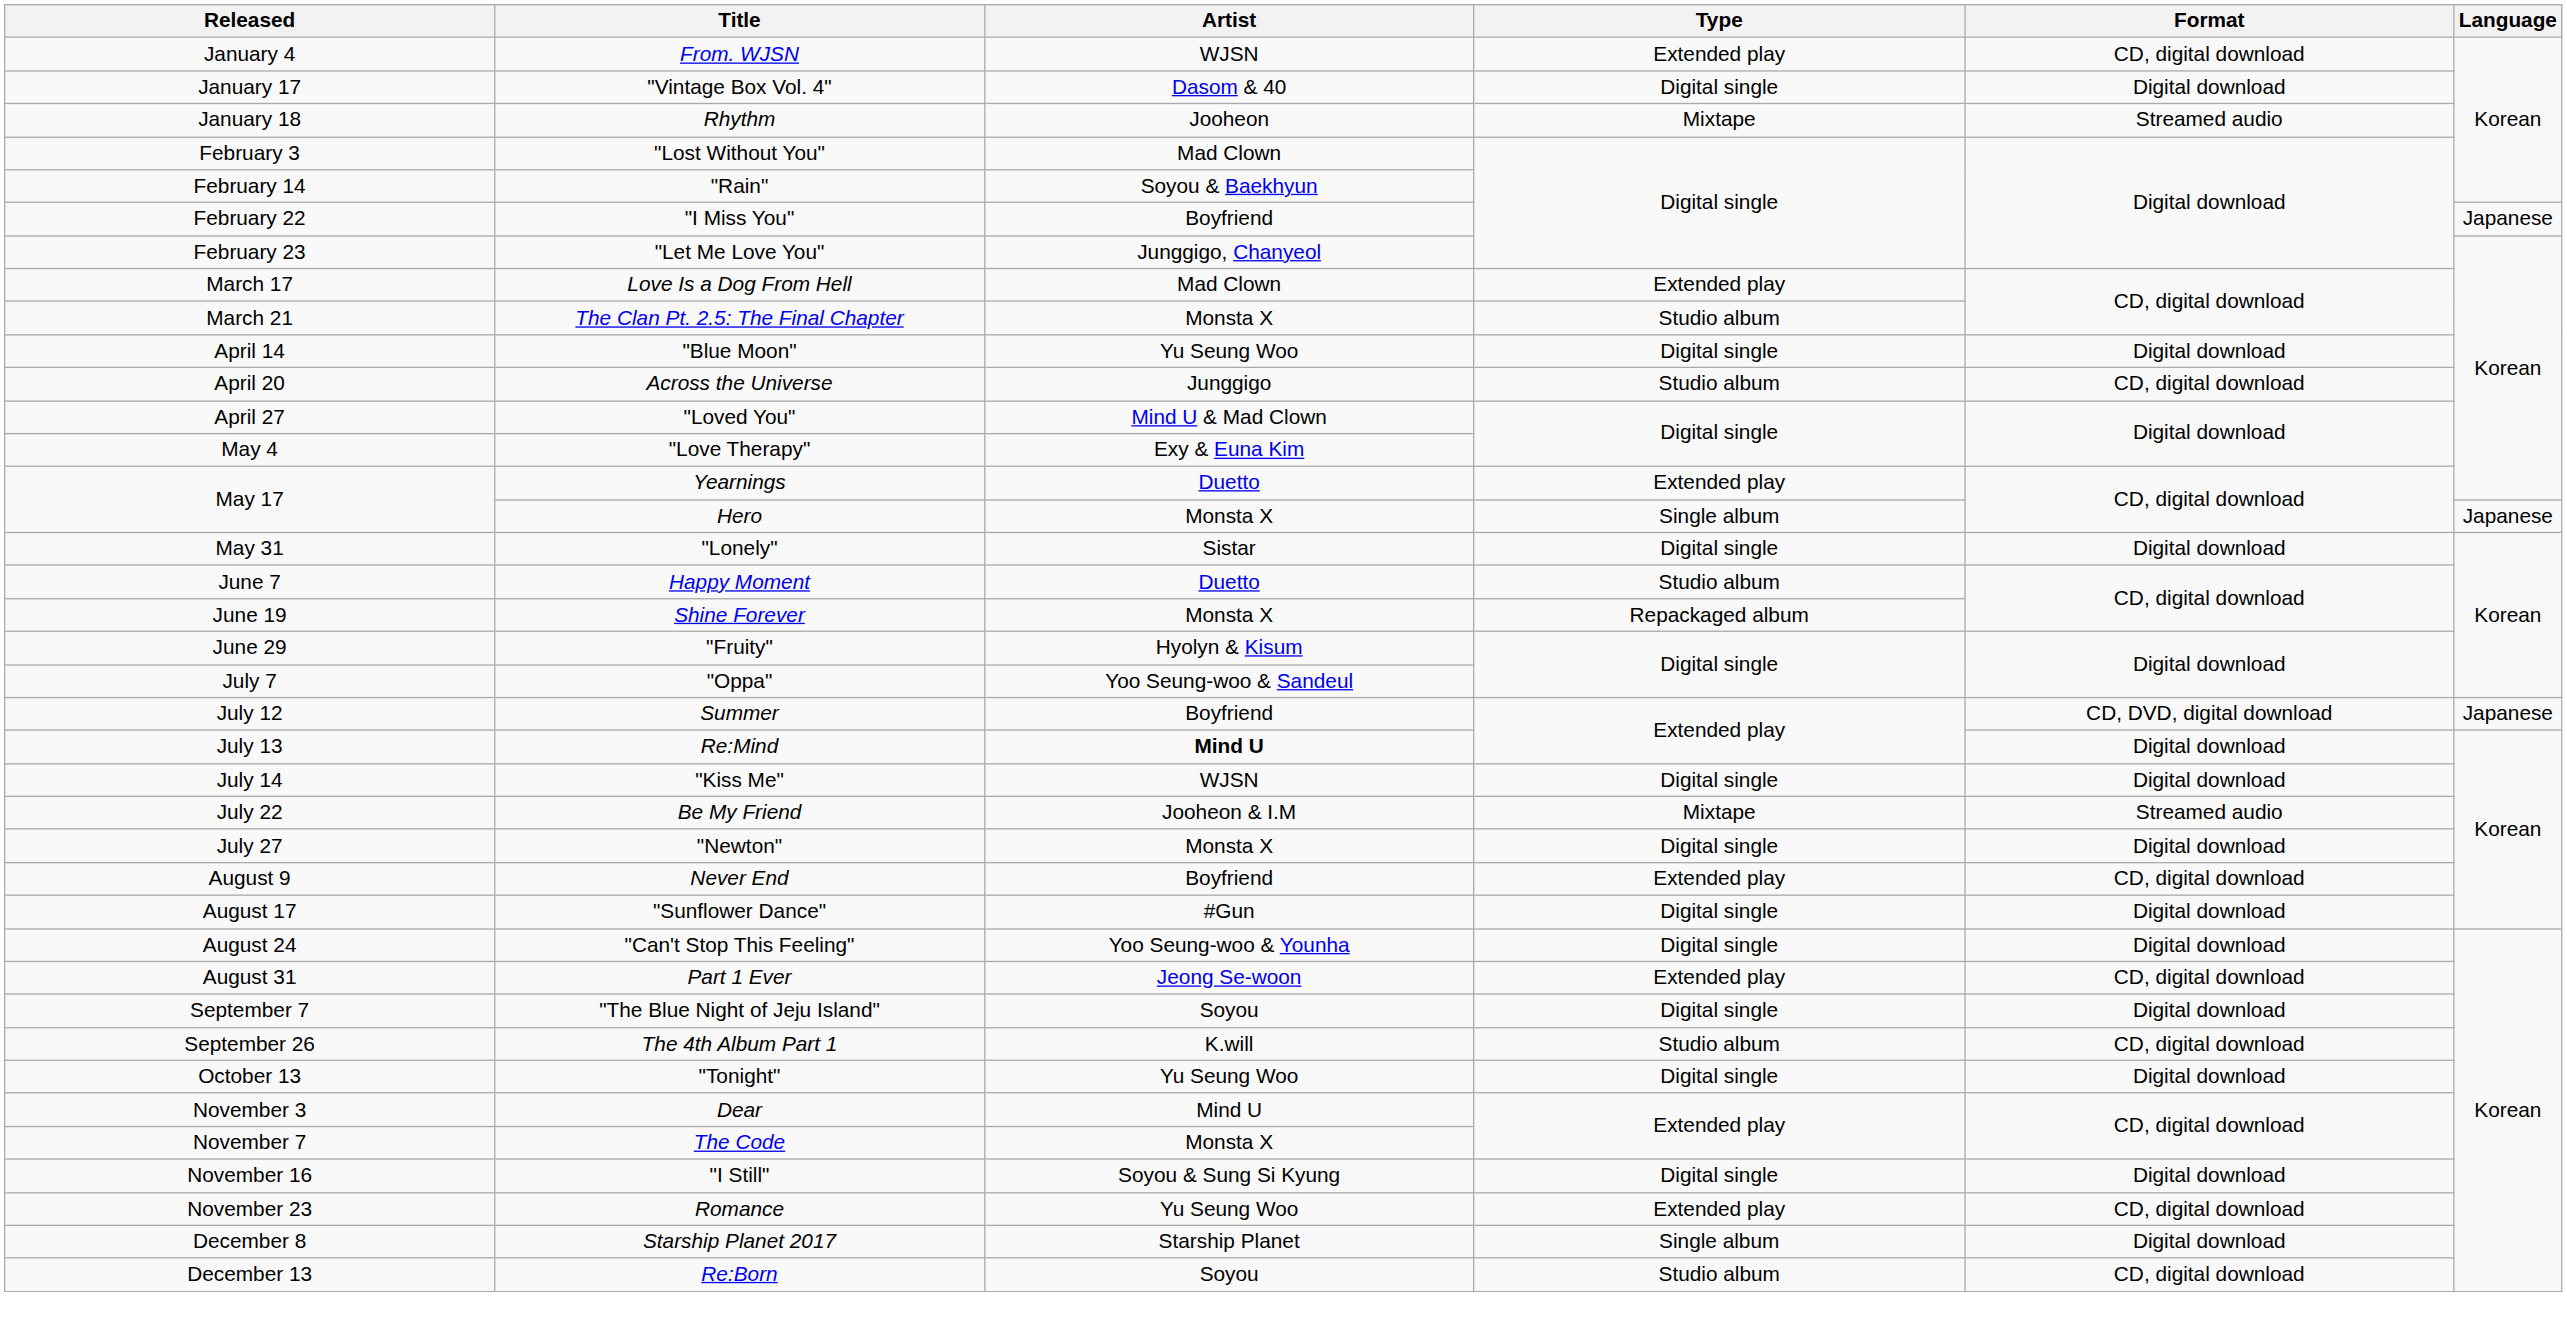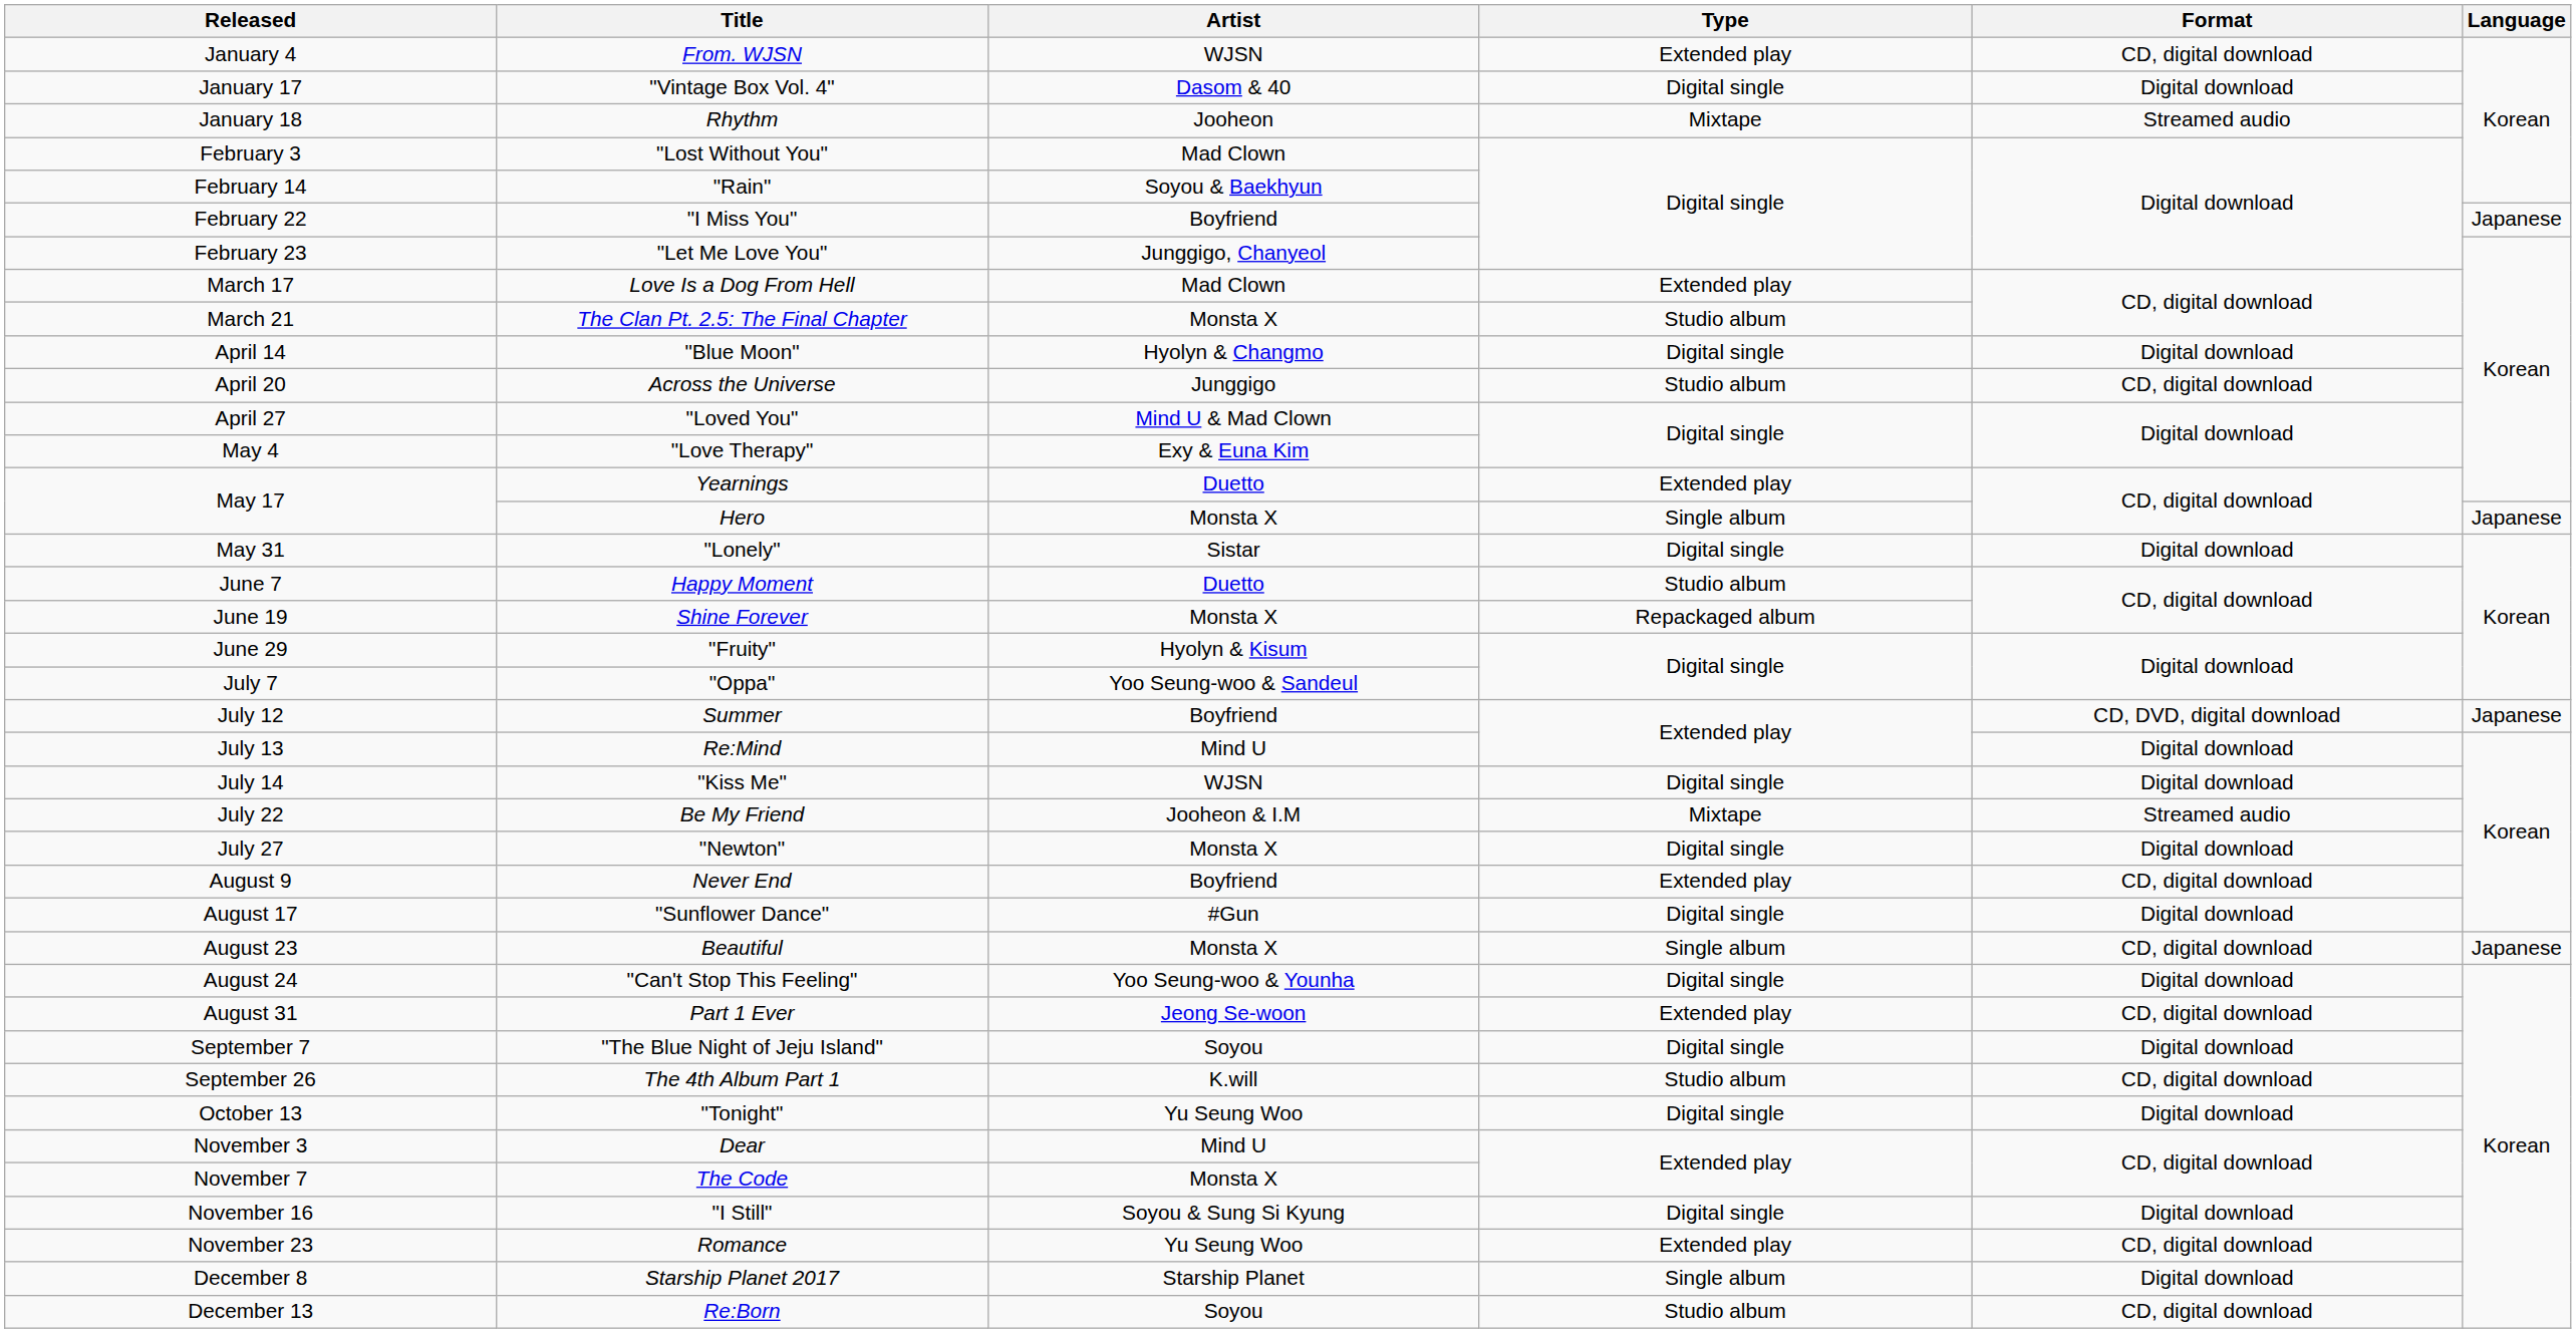"Blue Moon" | Artist: Yu Seung Woo -> Hyolyn & Changmo
Re:Mind | Artist: bold -> normal
+ row: August 23 | Beautiful | Monsta X | Single album | CD, digital download | Japanese
